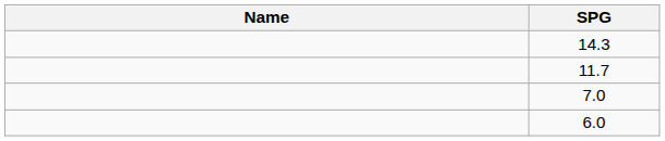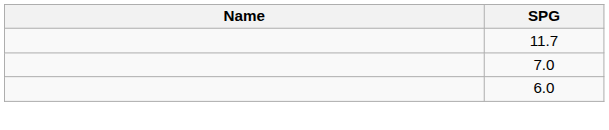- row: 14.3
